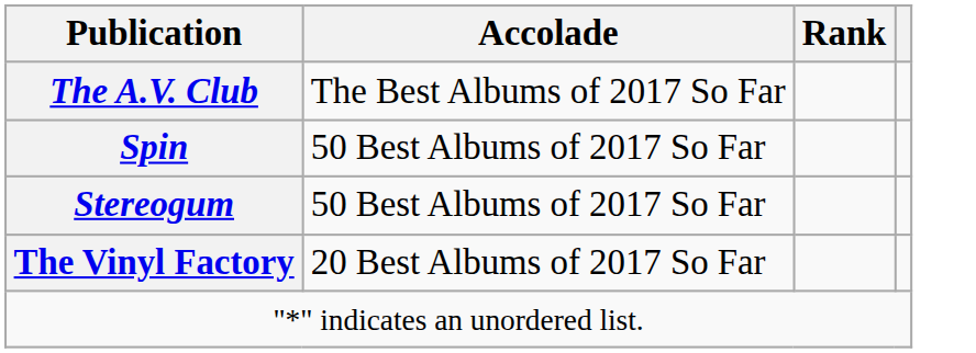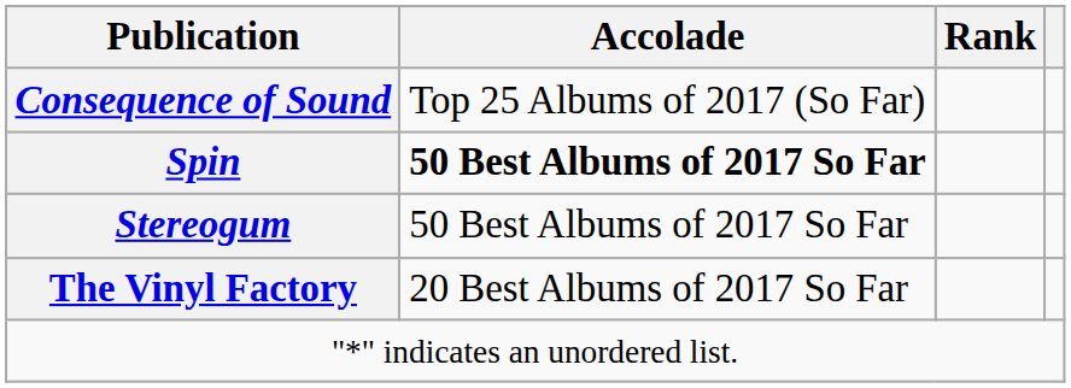- row: The A.V. Club | The Best Albums of 2017 So Far
+ row: Consequence of Sound | Top 25 Albums of 2017 (So Far)
Spin | Accolade: normal -> bold
